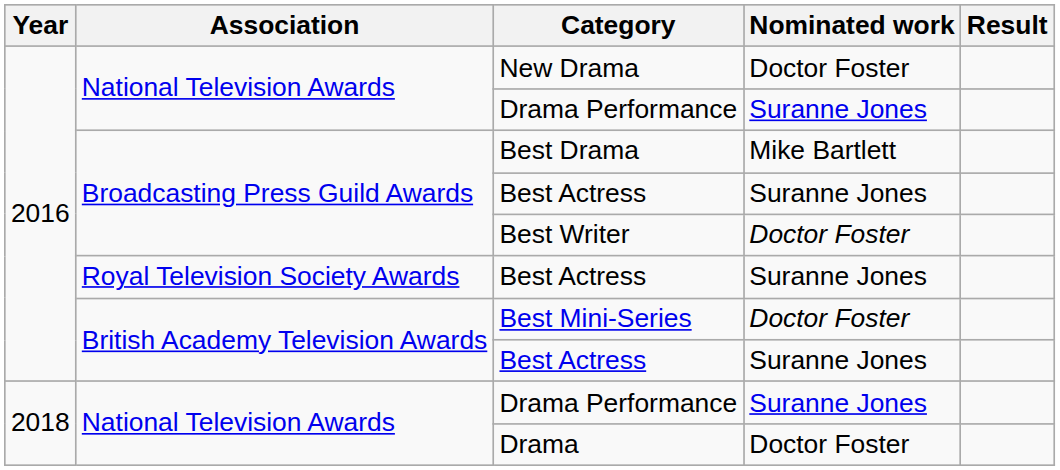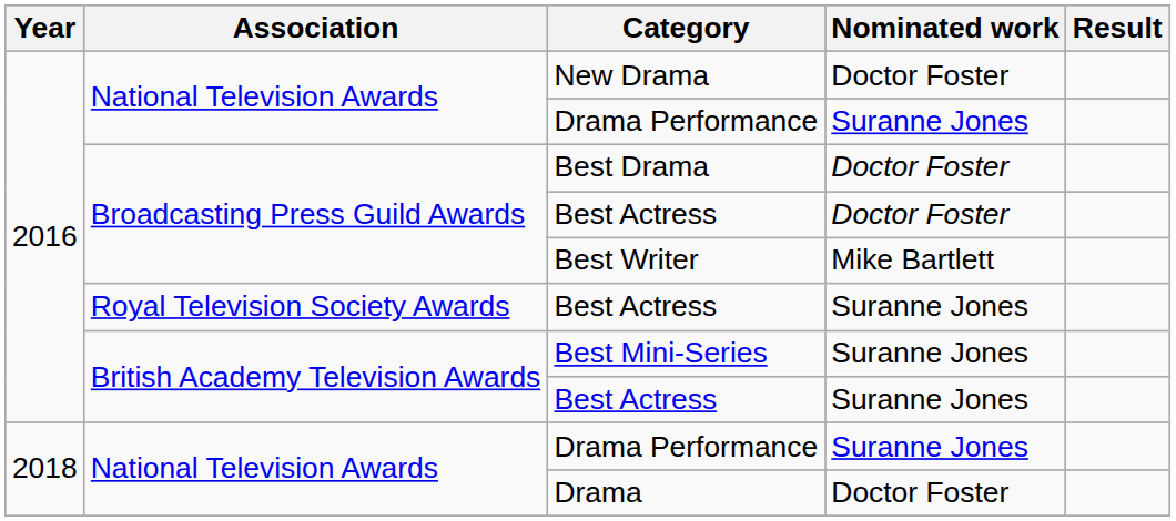Best Drama | Nominated work: Mike Bartlett -> Doctor Foster
Broadcasting Press Guild Awards / Best Actress | Nominated work: Suranne Jones -> Doctor Foster
Best Writer | Nominated work: Doctor Foster -> Mike Bartlett
Best Mini-Series | Nominated work: Doctor Foster -> Suranne Jones
